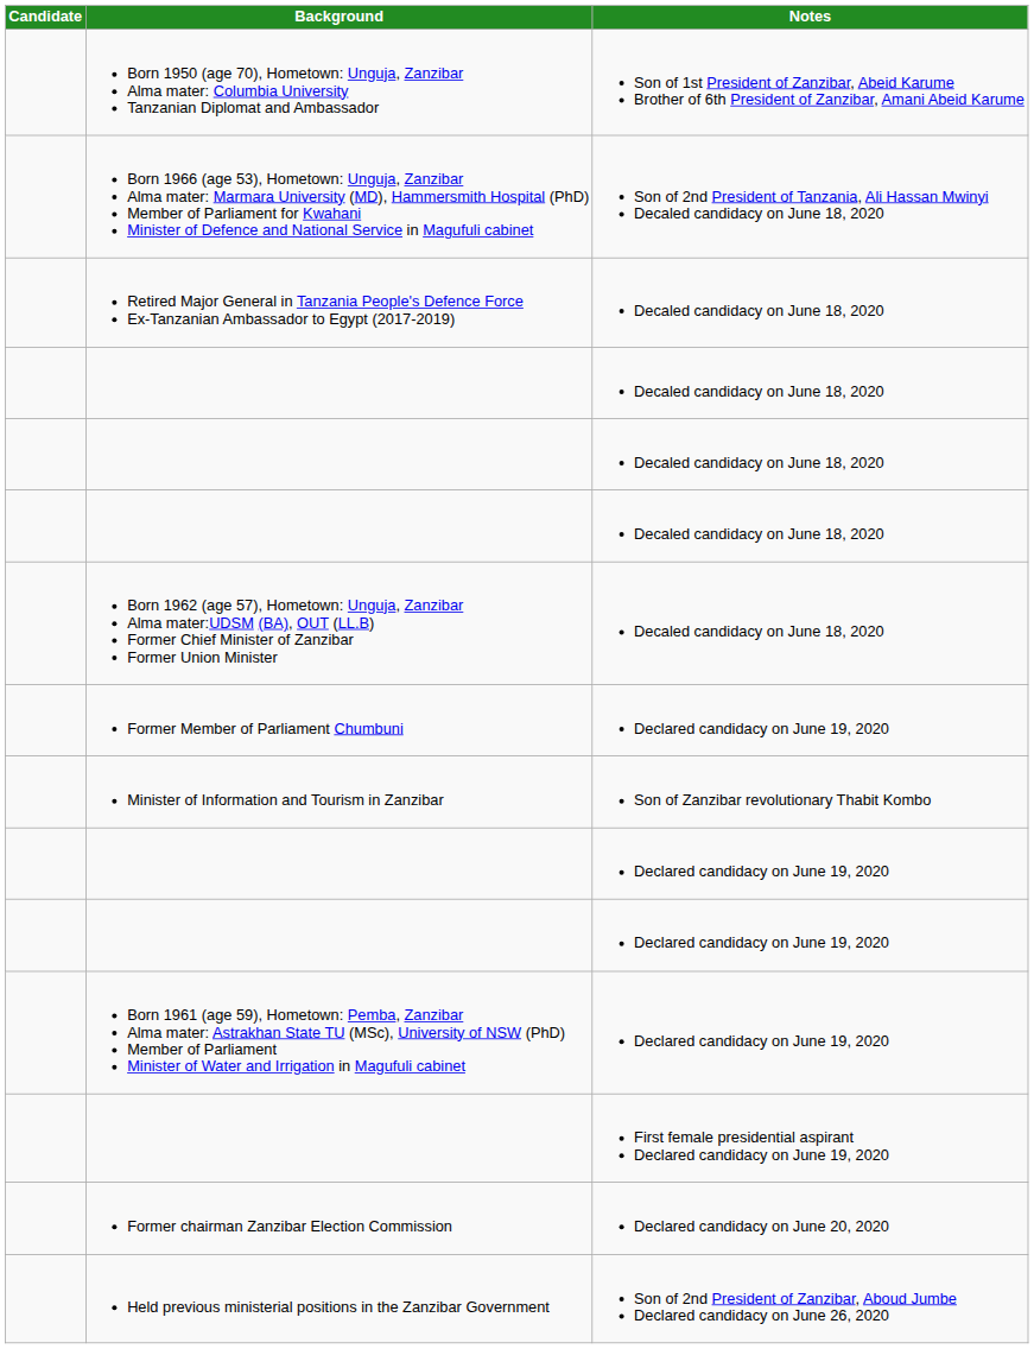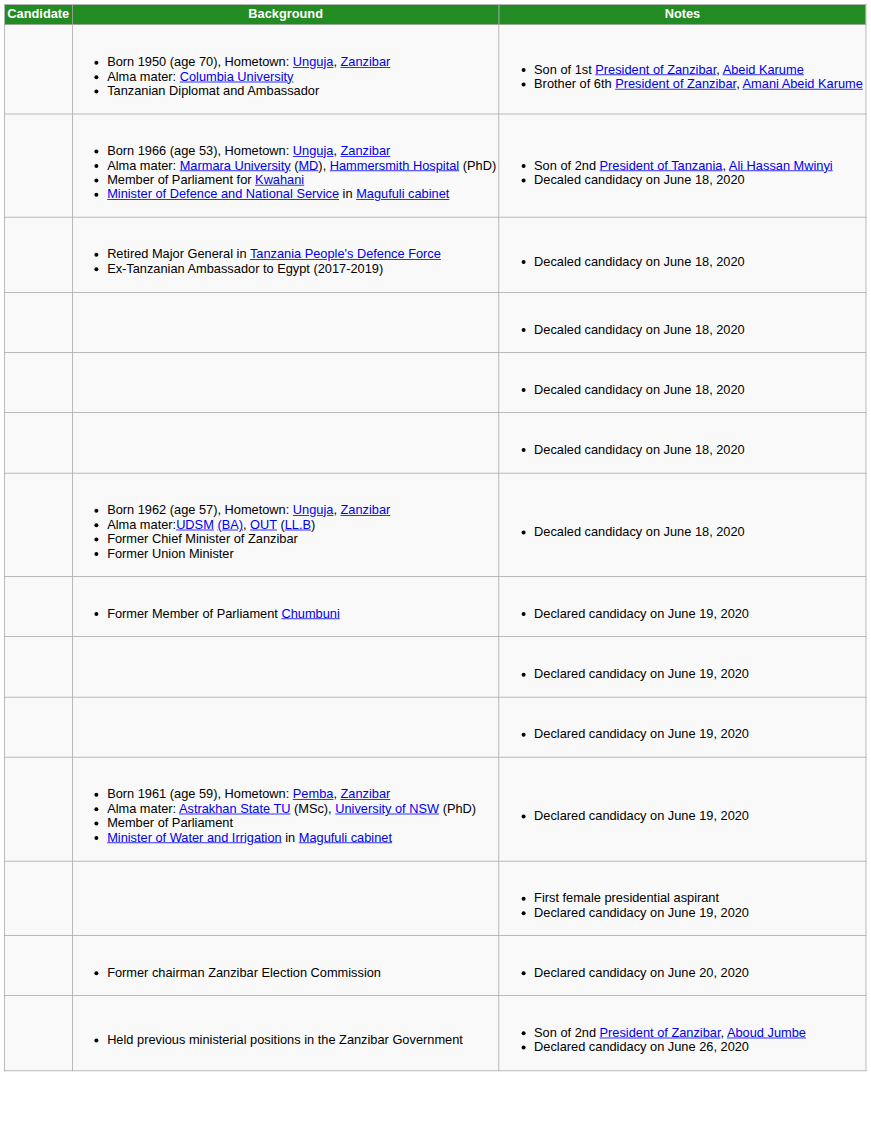- row: Minister of Information and Tourism in Zanzibar | Son of Zanzibar revolutionary Thabit Kombo
